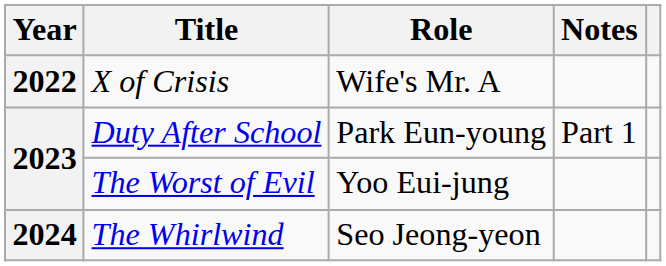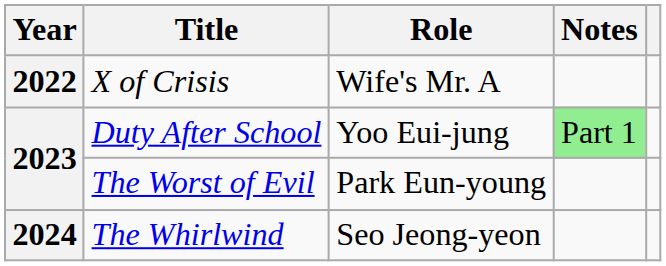Duty After School | Role: Park Eun-young -> Yoo Eui-jung
Duty After School | Notes: no background -> lightgreen background
The Worst of Evil | Role: Yoo Eui-jung -> Park Eun-young
